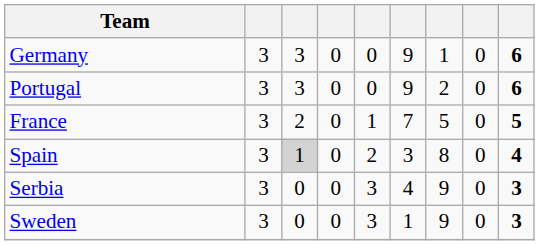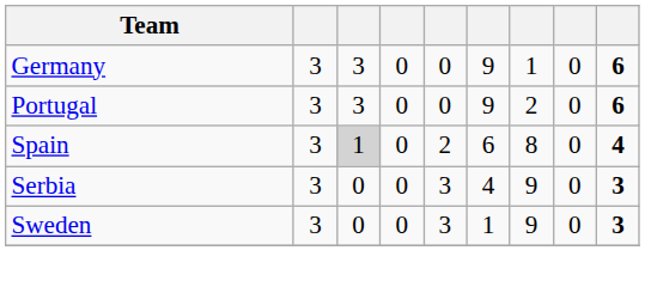- row: France | 3 | 2 | 0 | 1 | 7 | 5 | 0 | 5
Spain | column 6: 3 -> 6
